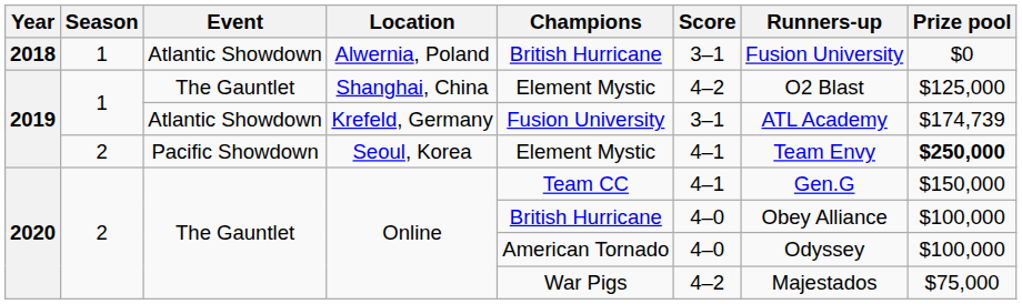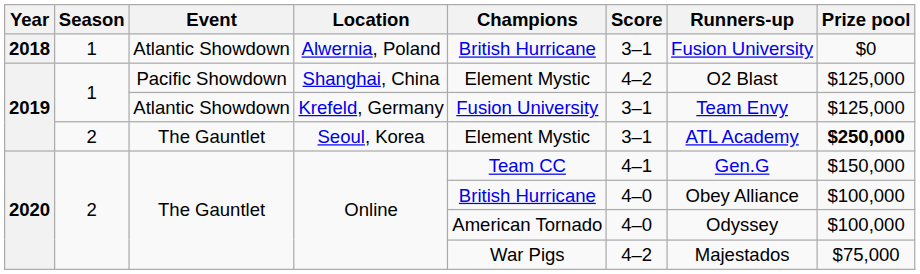Shanghai, China | Event: The Gauntlet -> Pacific Showdown
Krefeld, Germany | Runners-up: ATL Academy -> Team Envy
Krefeld, Germany | Prize pool: $174,739 -> $125,000
Seoul, Korea | Event: Pacific Showdown -> The Gauntlet
Seoul, Korea | Score: 4–1 -> 3–1
Seoul, Korea | Runners-up: Team Envy -> ATL Academy
